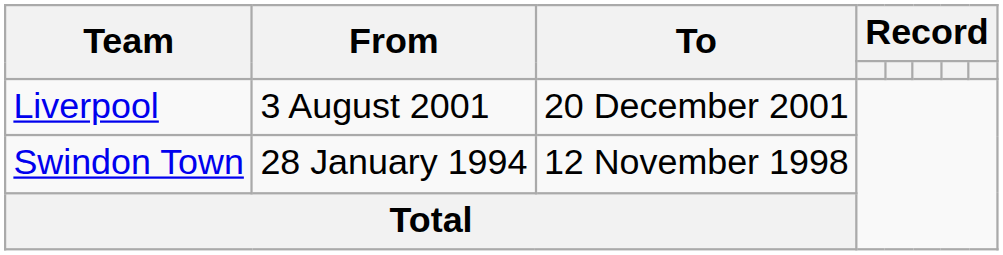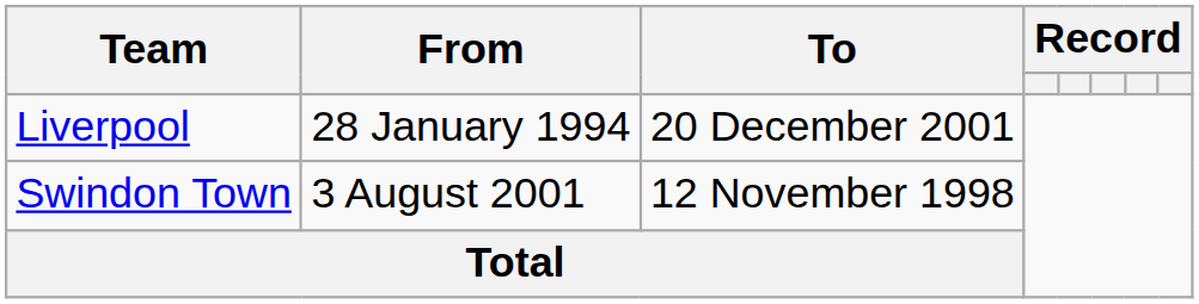Liverpool | From: 3 August 2001 -> 28 January 1994
Swindon Town | From: 28 January 1994 -> 3 August 2001
